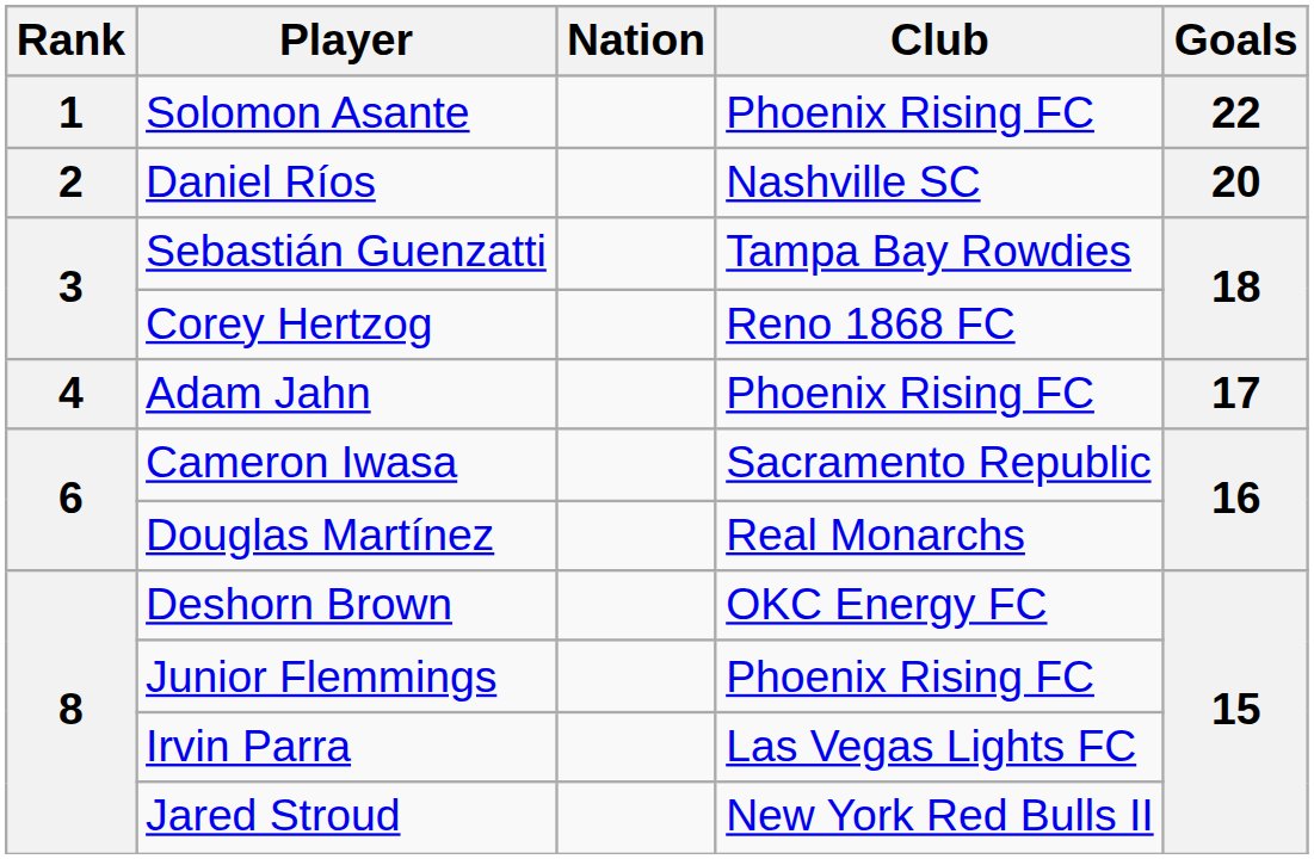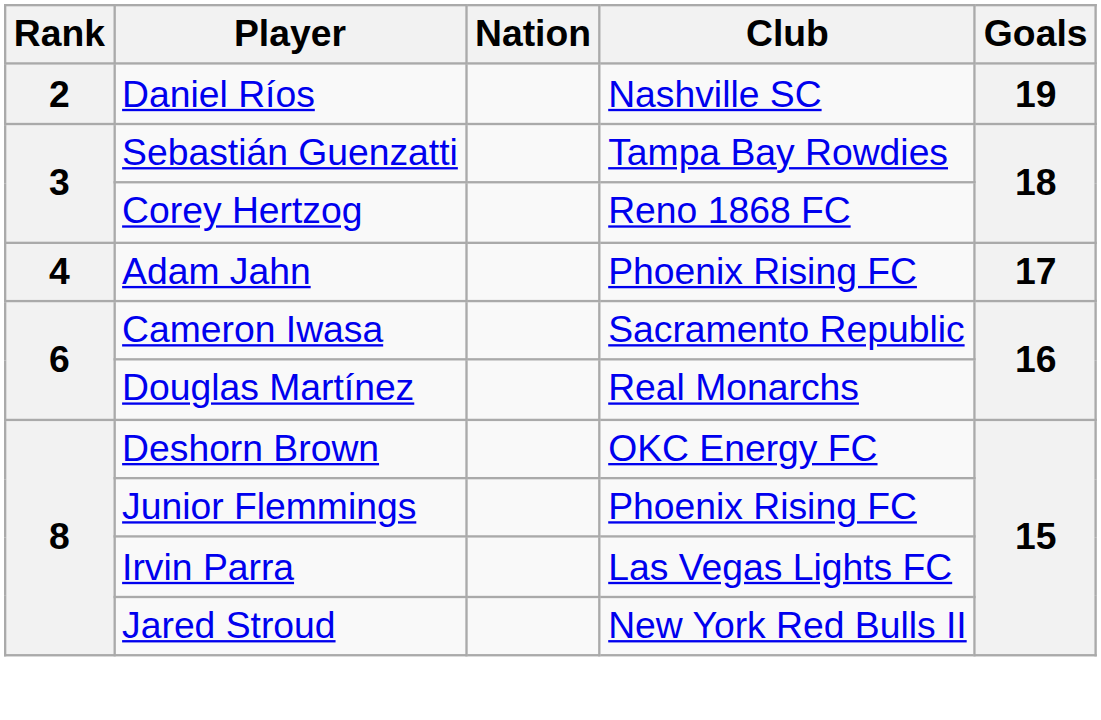- row: 1 | Solomon Asante | Phoenix Rising FC | 22
Daniel Ríos | Goals: 20 -> 19
